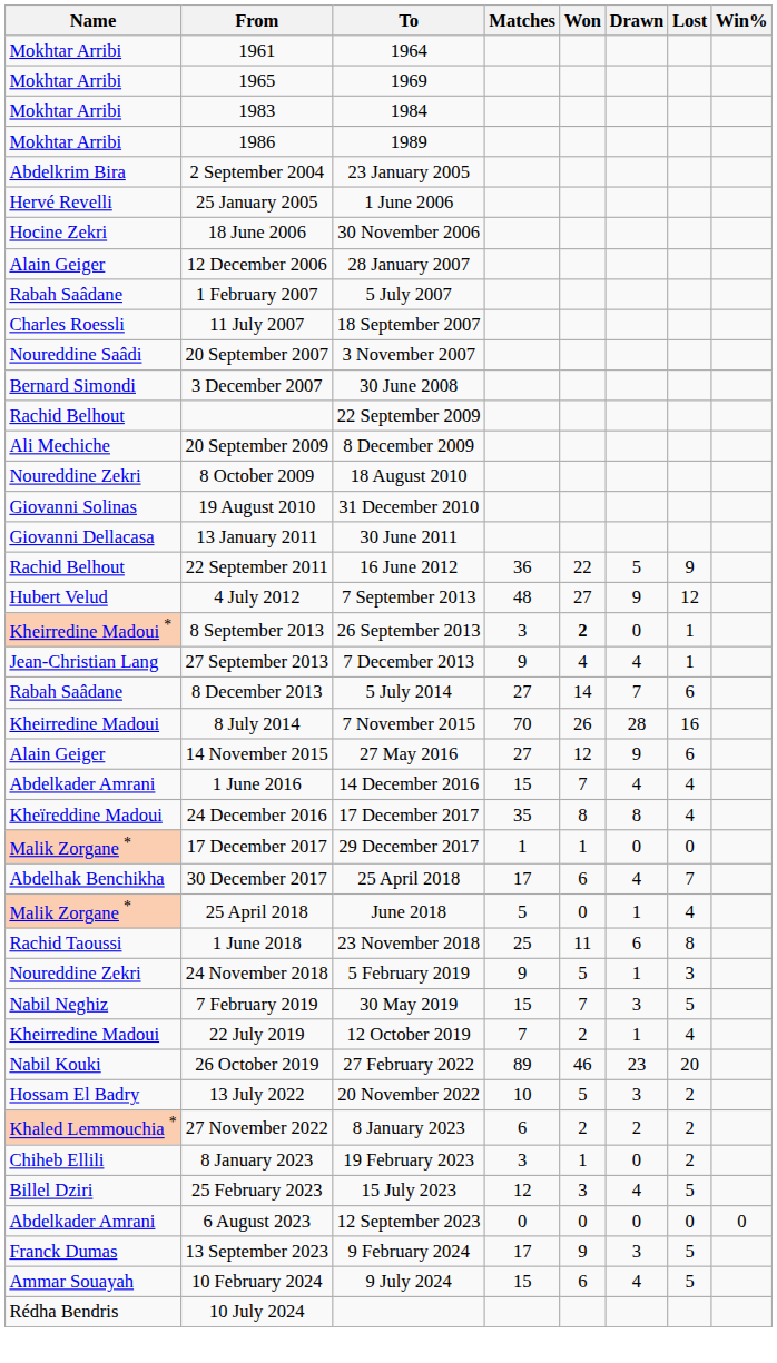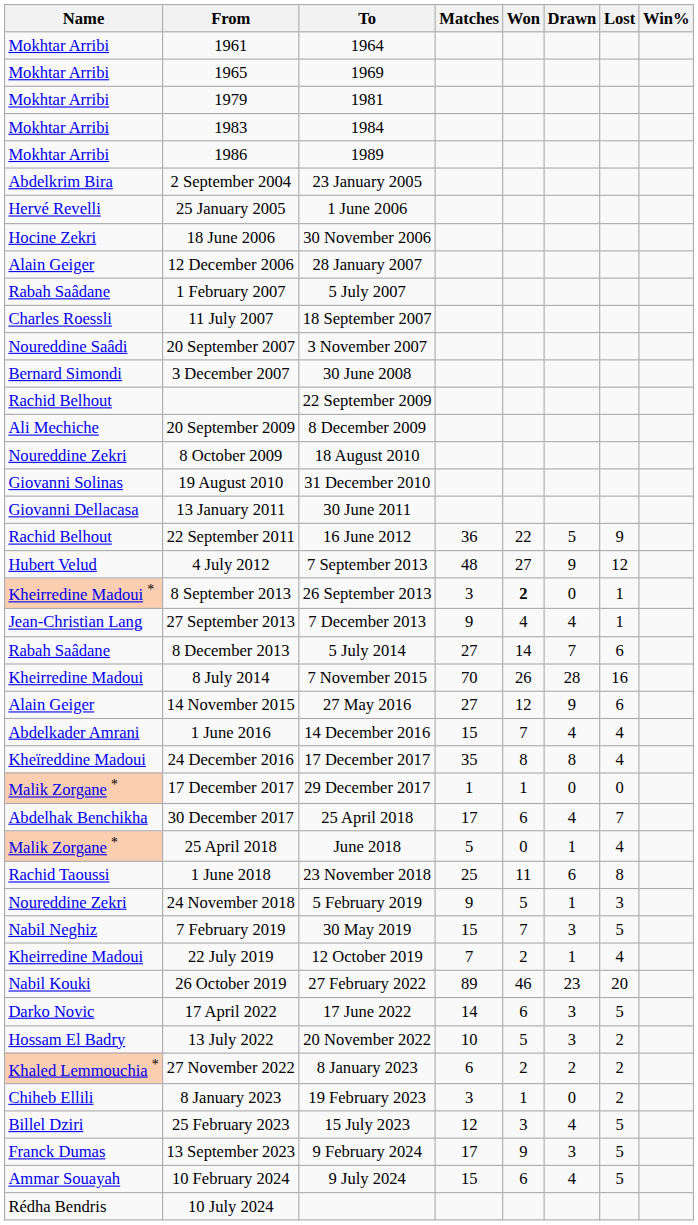+ row: Mokhtar Arribi | 1979 | 1981
+ row: Darko Novic | 17 April 2022 | 17 June 2022 | 14 | 6 | 3 | 5
- row: Abdelkader Amrani | 6 August 2023 | 12 September 2023 | 0 | 0 | 0 | 0 | 0
